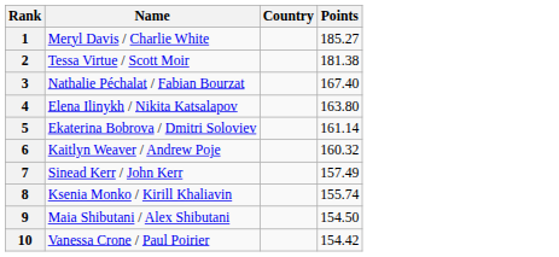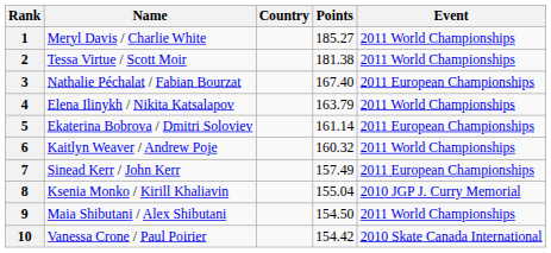+ column: Event | 2011 World Championships | 2011 World Championships | 2011 European Championships | 2011 World Championships | 2011 European Championships | 2011 World Championships | 2011 European Championships | 2010 JGP J. Curry Memorial | 2011 World Championships | 2010 Skate Canada International
4 | Points: 163.80 -> 163.79
8 | Points: 155.74 -> 155.04
